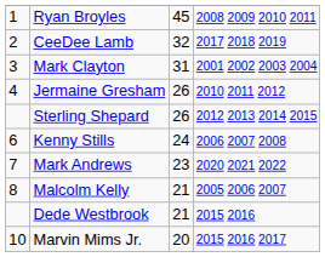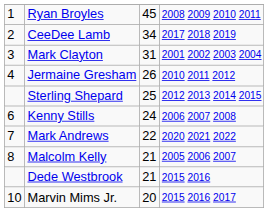CeeDee Lamb | column 3: 32 -> 34
Sterling Shepard | column 3: 26 -> 25
Mark Andrews | column 3: 23 -> 22
